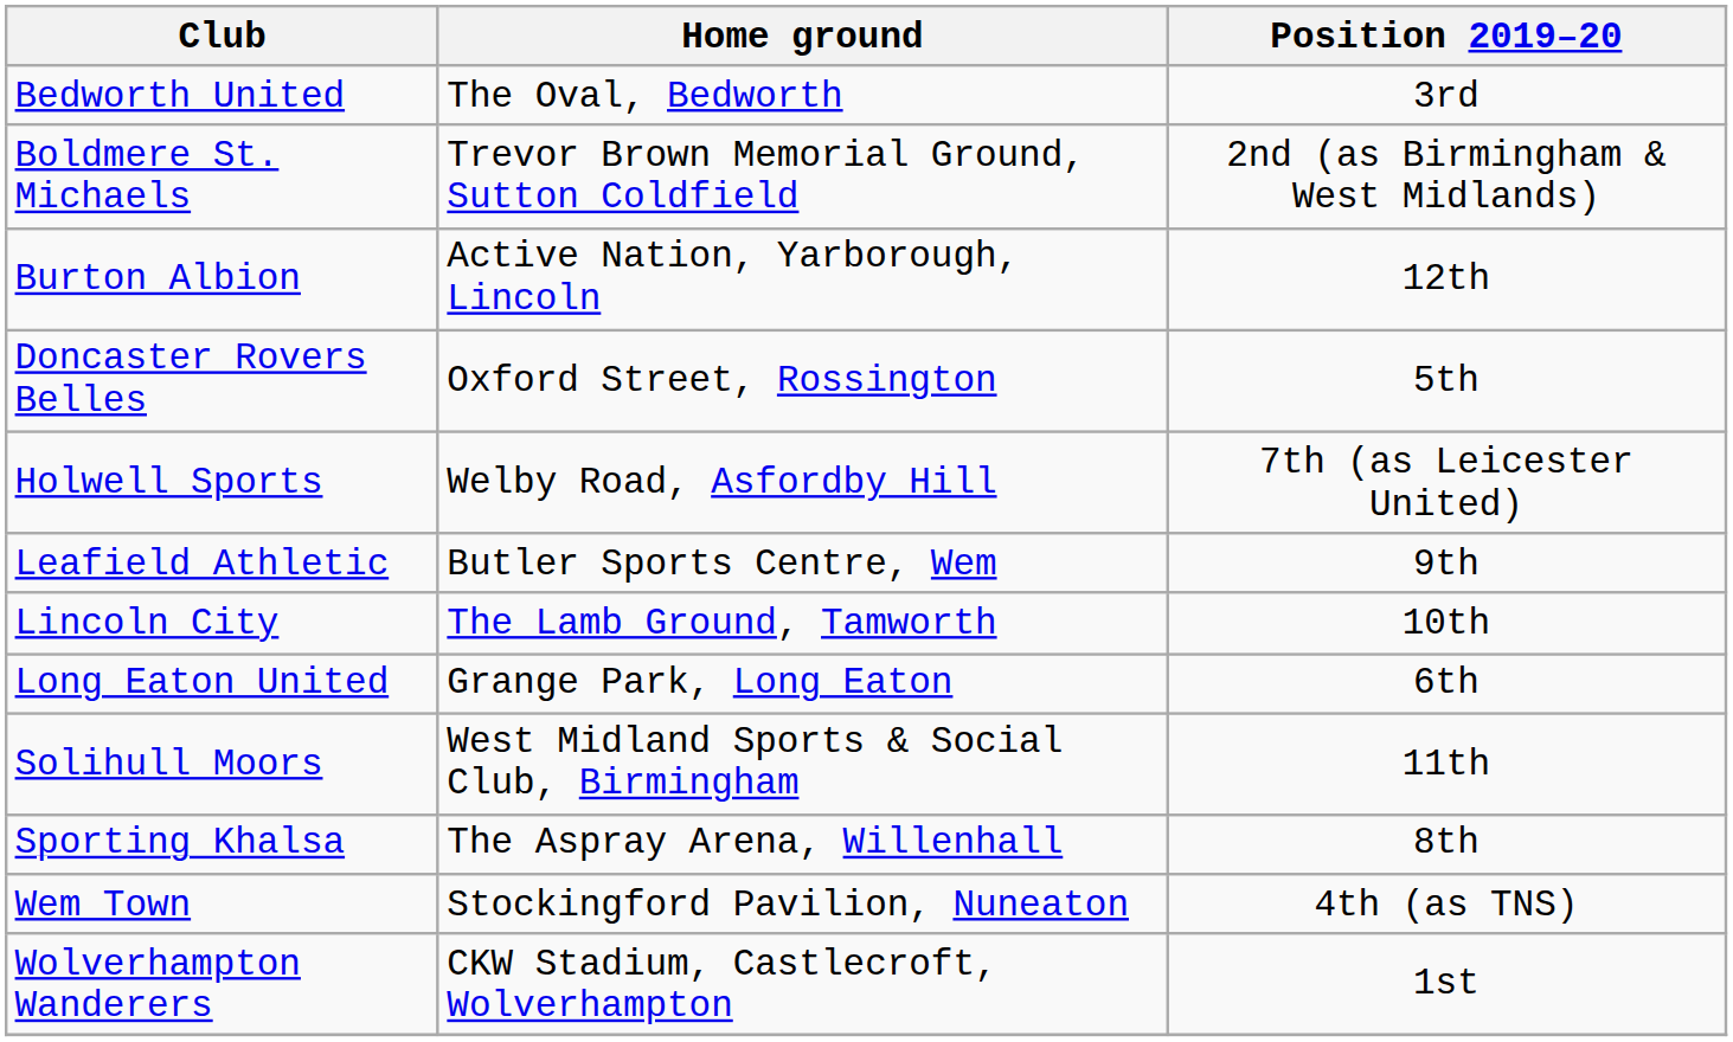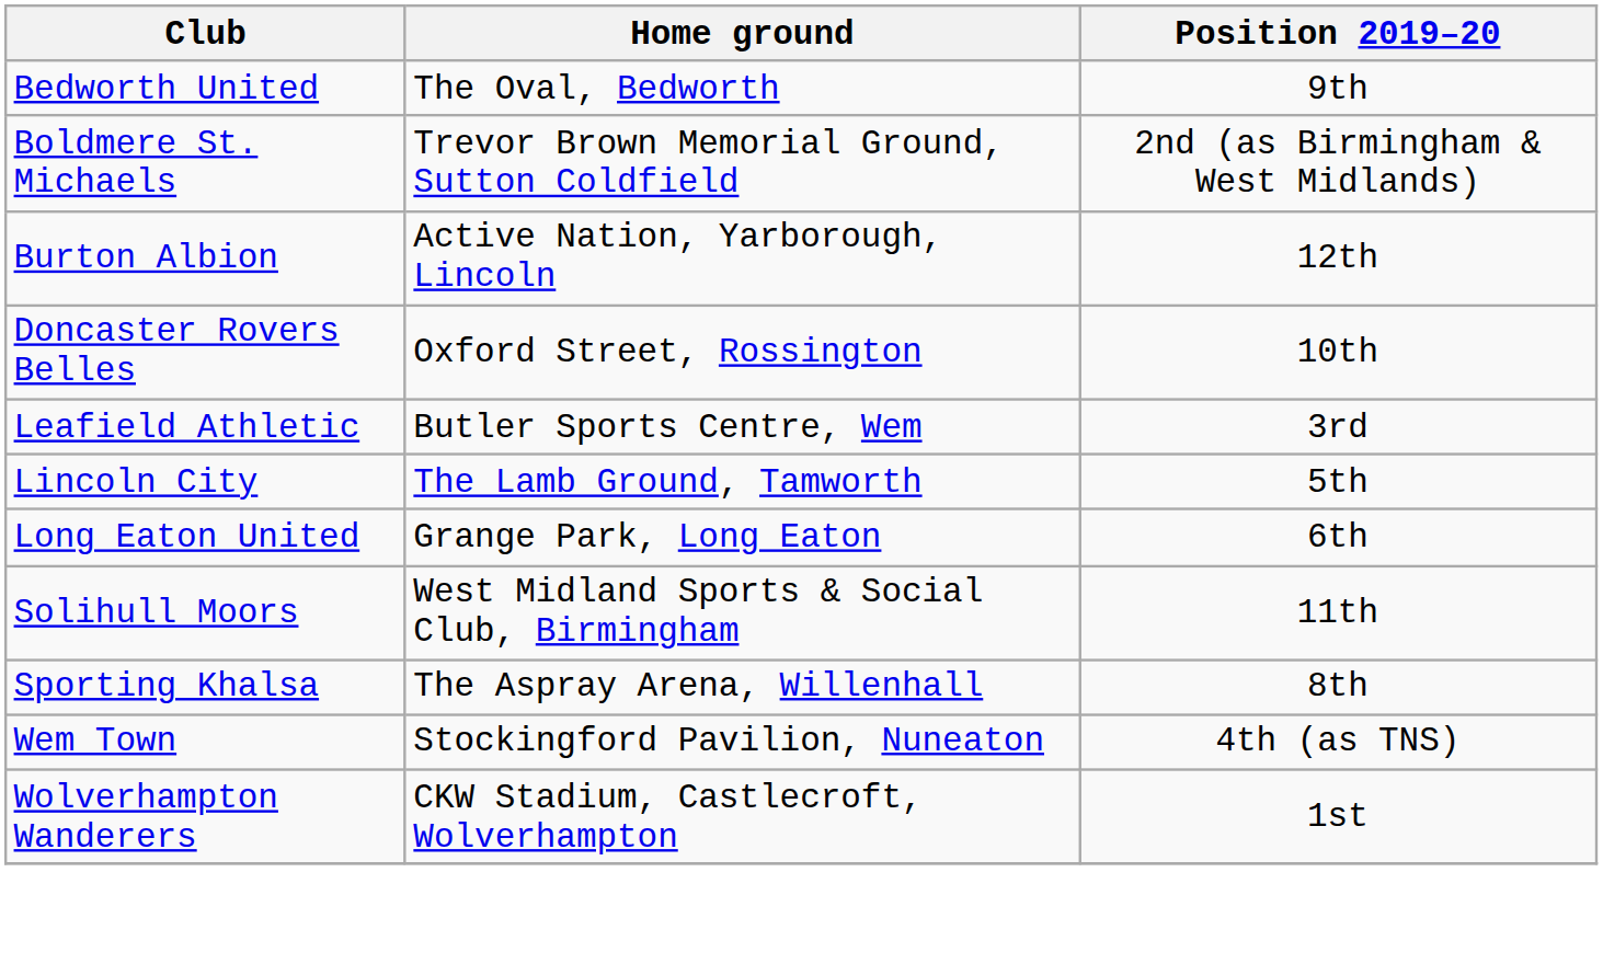Bedworth United | Position 2019–20: 3rd -> 9th
Doncaster Rovers Belles | Position 2019–20: 5th -> 10th
- row: Holwell Sports | Welby Road, Asfordby Hill | 7th (as Leicester United)
Leafield Athletic | Position 2019–20: 9th -> 3rd
Lincoln City | Position 2019–20: 10th -> 5th
